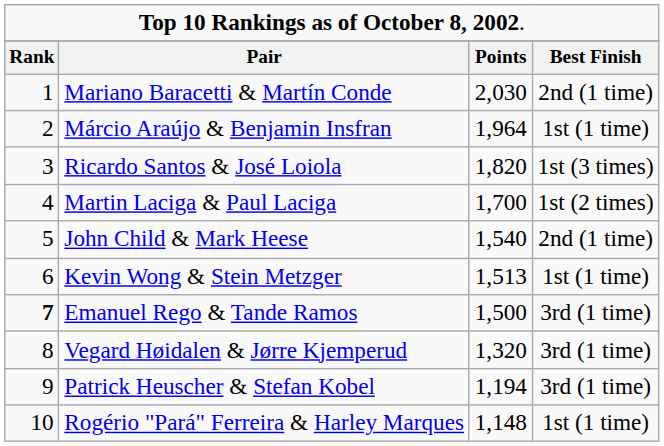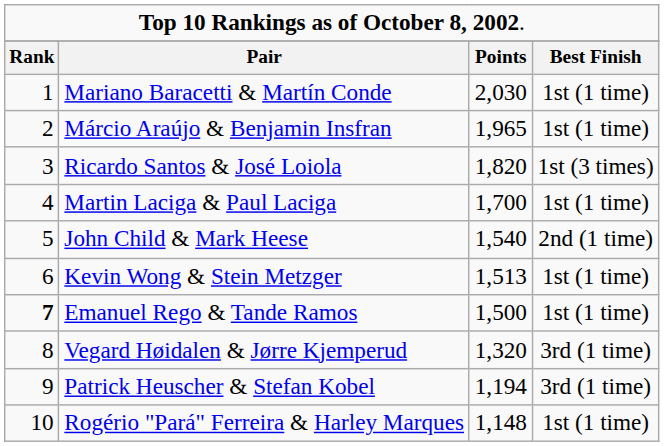Mariano Baracetti & Martín Conde | column 4: 2nd (1 time) -> 1st (1 time)
Márcio Araújo & Benjamin Insfran | column 3: 1,964 -> 1,965
Martin Laciga & Paul Laciga | column 4: 1st (2 times) -> 1st (1 time)
Emanuel Rego & Tande Ramos | column 4: 3rd (1 time) -> 1st (1 time)
